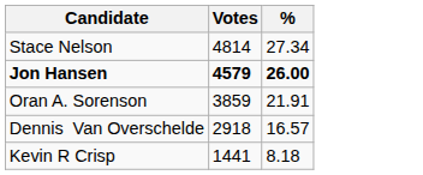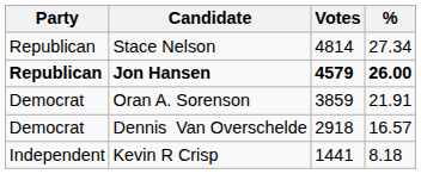+ column: Party | Republican | Republican | Democrat | Democrat | Independent
